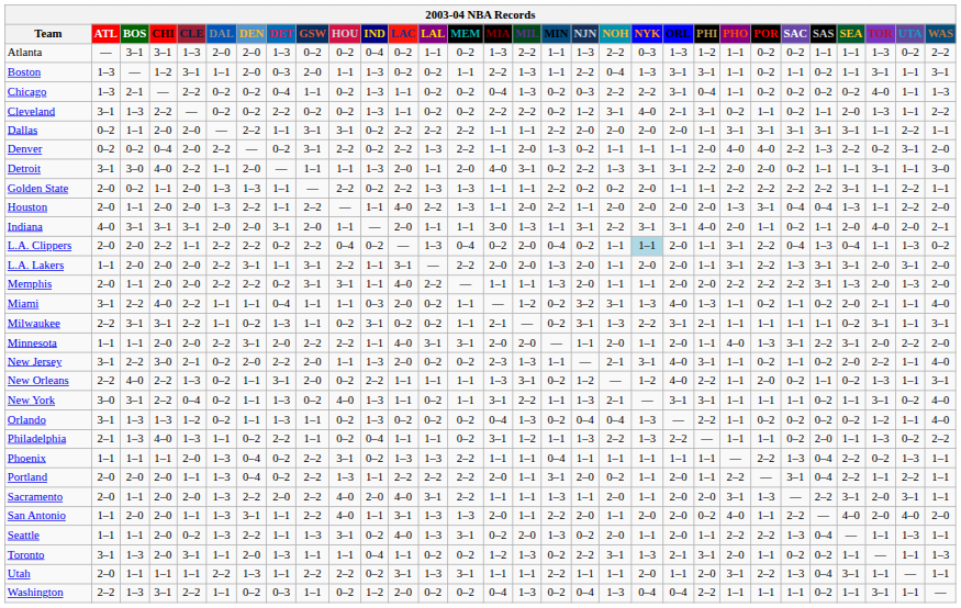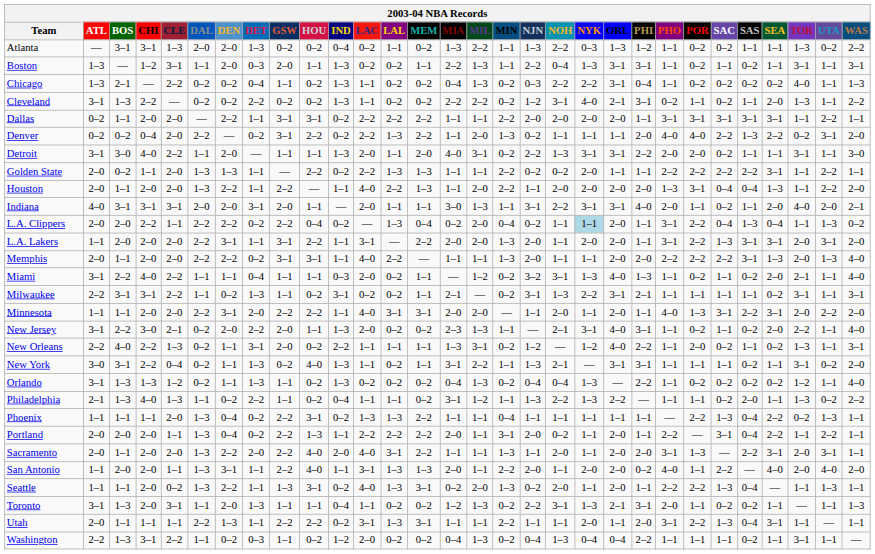Memphis | WAS: 2–0 -> 4–0
New York | WAS: 4–0 -> 2–0
